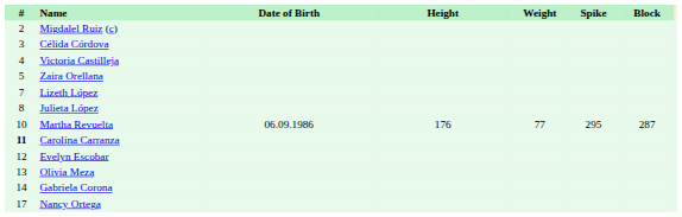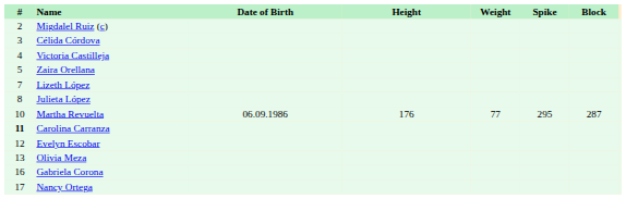Gabriela Corona | #: 14 -> 16
